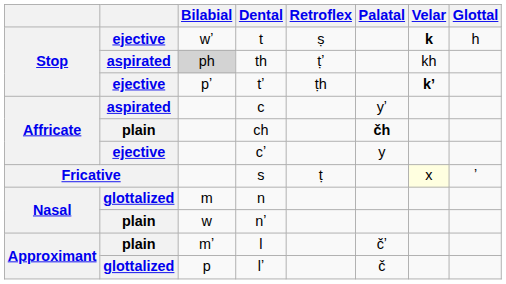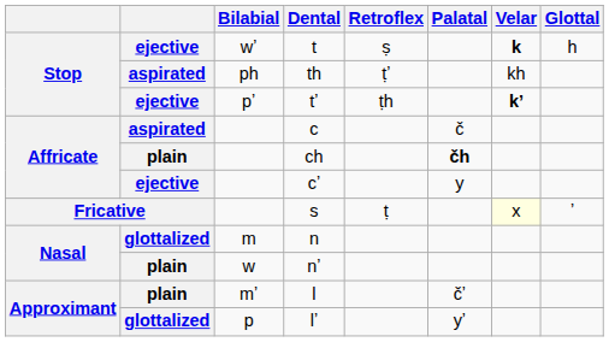th | Bilabial: lightgrey background -> no background
c | Palatal: yʼ -> č
lʼ | Palatal: č -> yʼ
